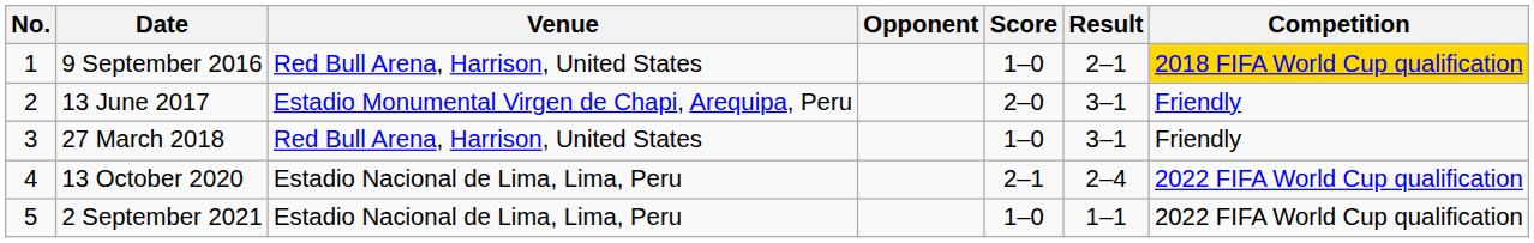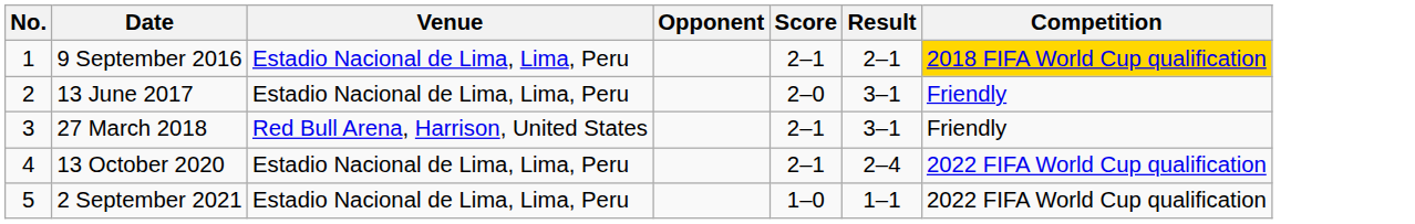9 September 2016 | Venue: Red Bull Arena, Harrison, United States -> Estadio Nacional de Lima, Lima, Peru
9 September 2016 | Score: 1–0 -> 2–1
13 June 2017 | Venue: Estadio Monumental Virgen de Chapi, Arequipa, Peru -> Estadio Nacional de Lima, Lima, Peru
27 March 2018 | Score: 1–0 -> 2–1
